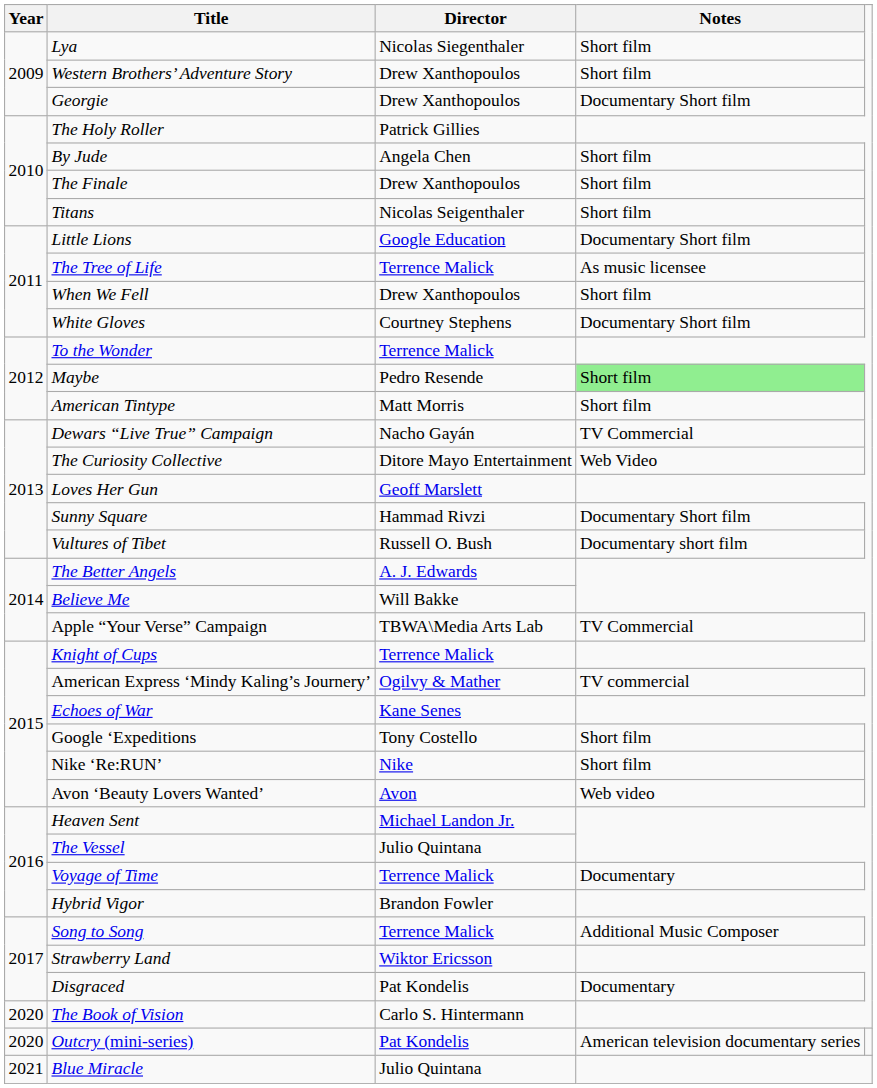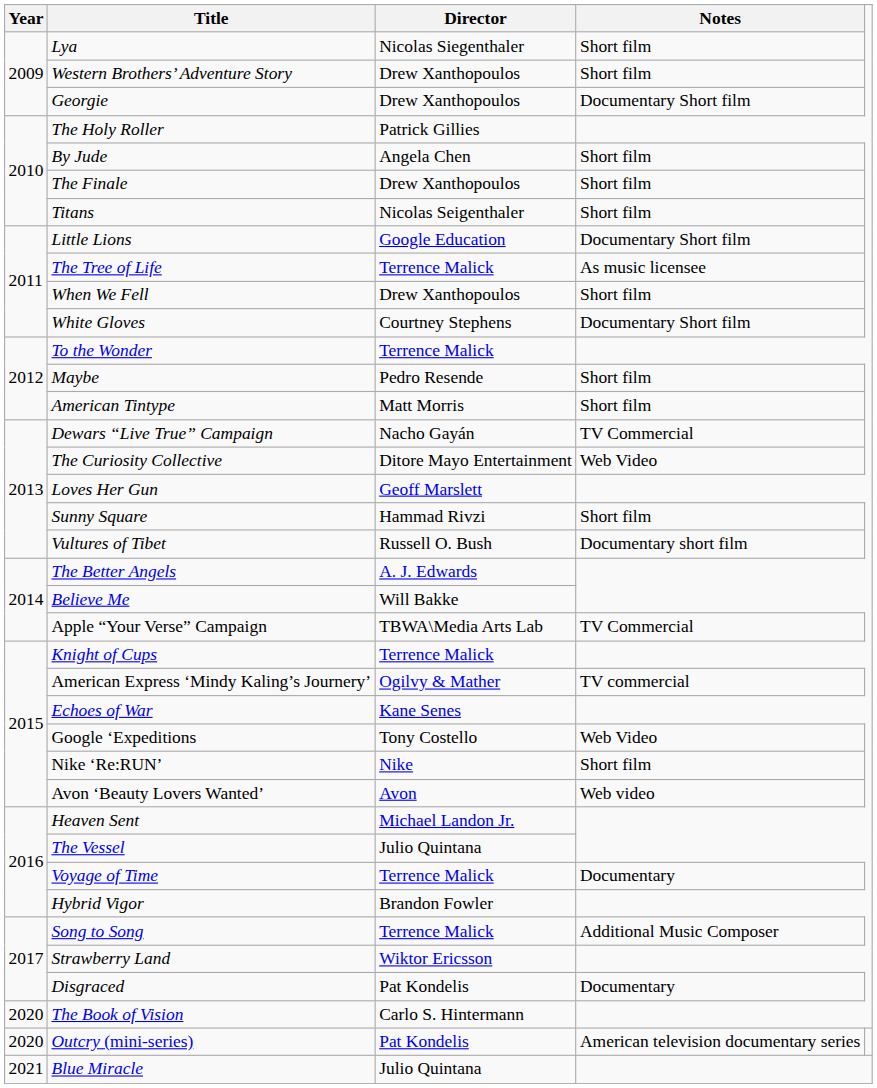Maybe | Notes: lightgreen background -> no background
Sunny Square | Notes: Documentary Short film -> Short film
Google ‘Expeditions | Notes: Short film -> Web Video
